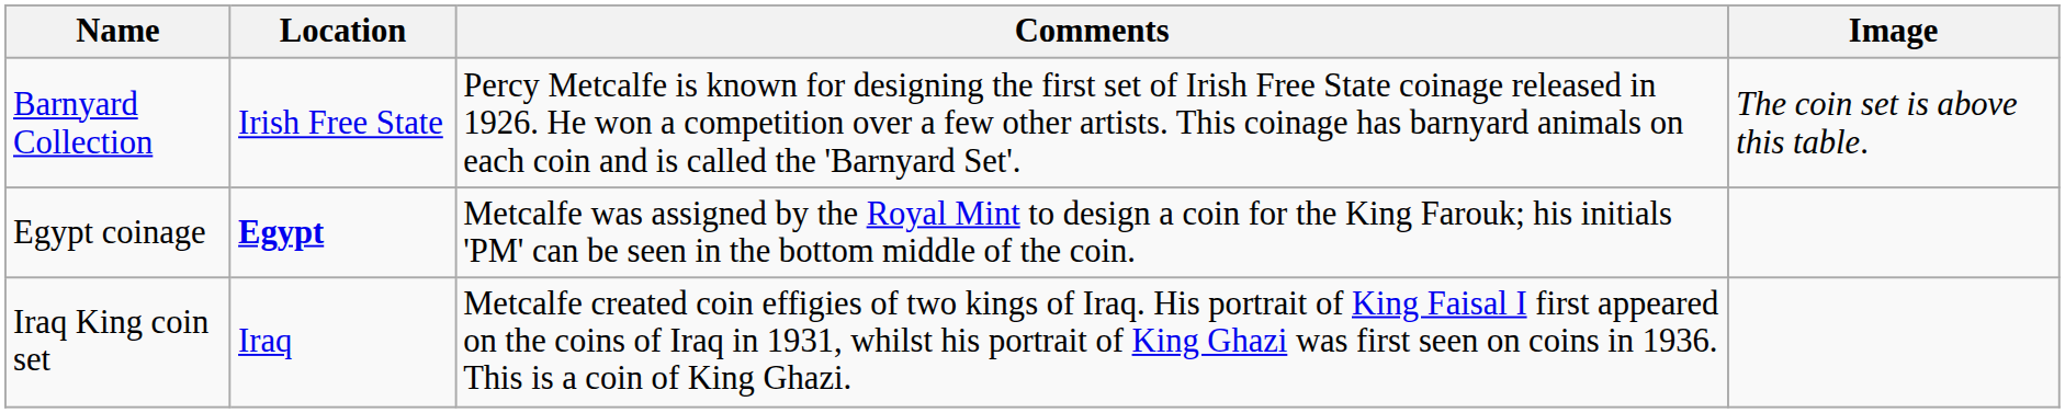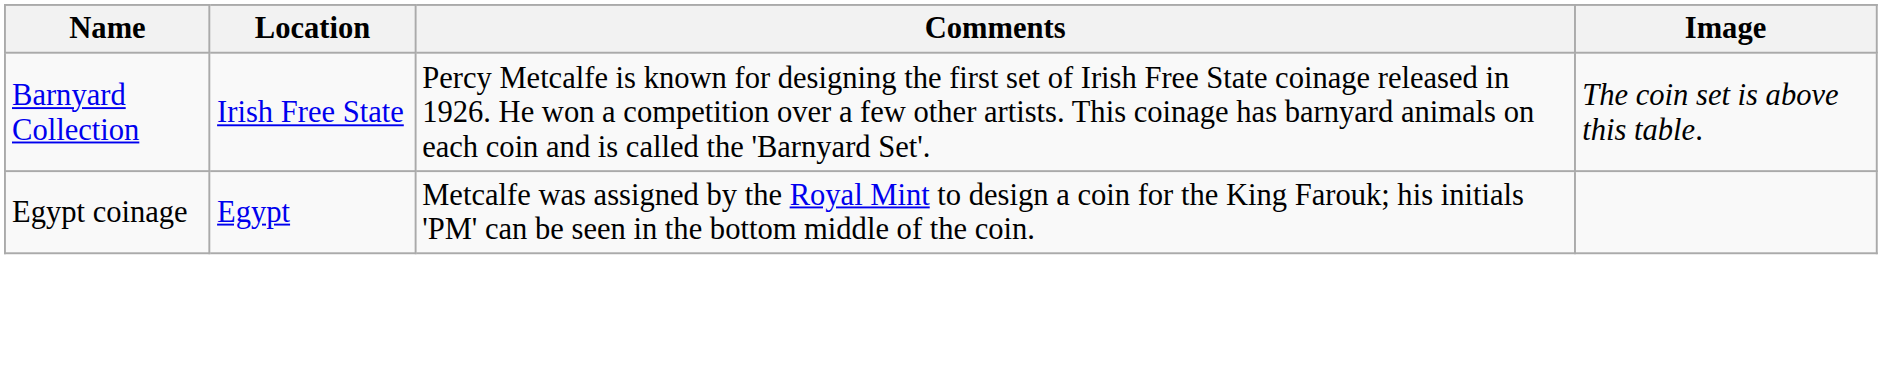Egypt coinage | Location: bold -> normal
- row: Iraq King coin set | Iraq | Metcalfe created coin effigies of two kings of Iraq. His portrait of King Faisal I first appeared on the coins of Iraq in 1931, whilst his portrait of King Ghazi was first seen on coins in 1936. This is a coin of King Ghazi.
